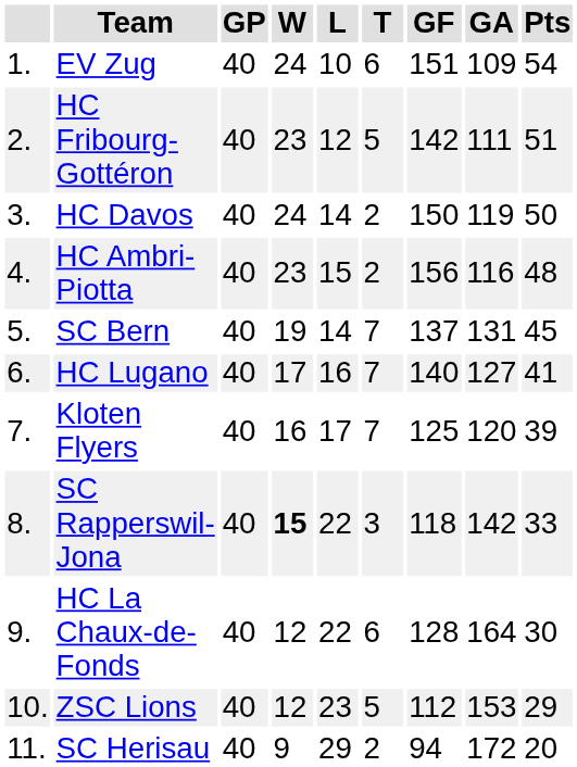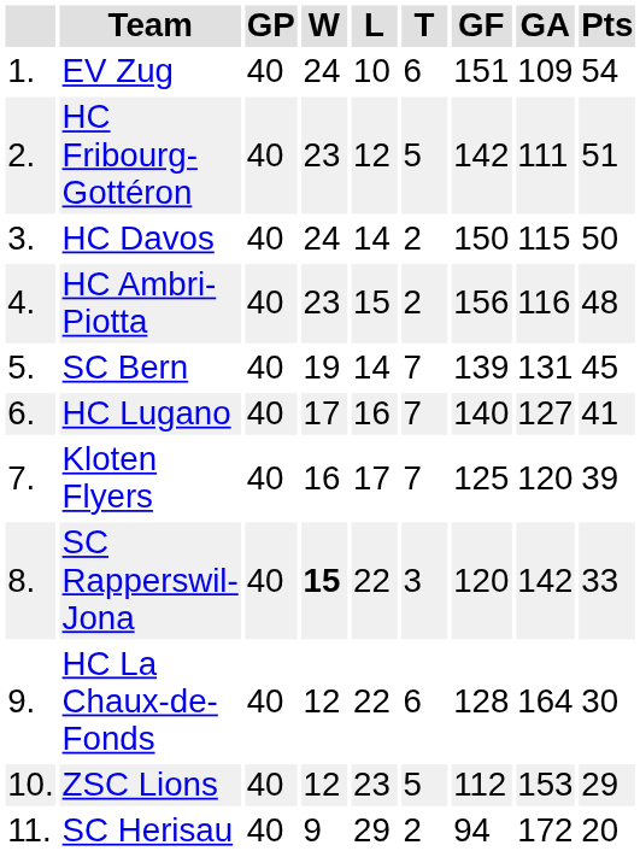HC Davos | GA: 119 -> 115
SC Bern | GF: 137 -> 139
SC Rapperswil-Jona | GF: 118 -> 120
